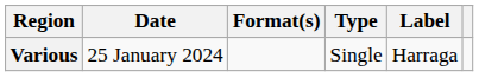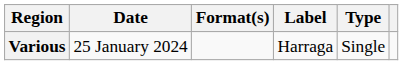columns swapped: Label <-> Type
